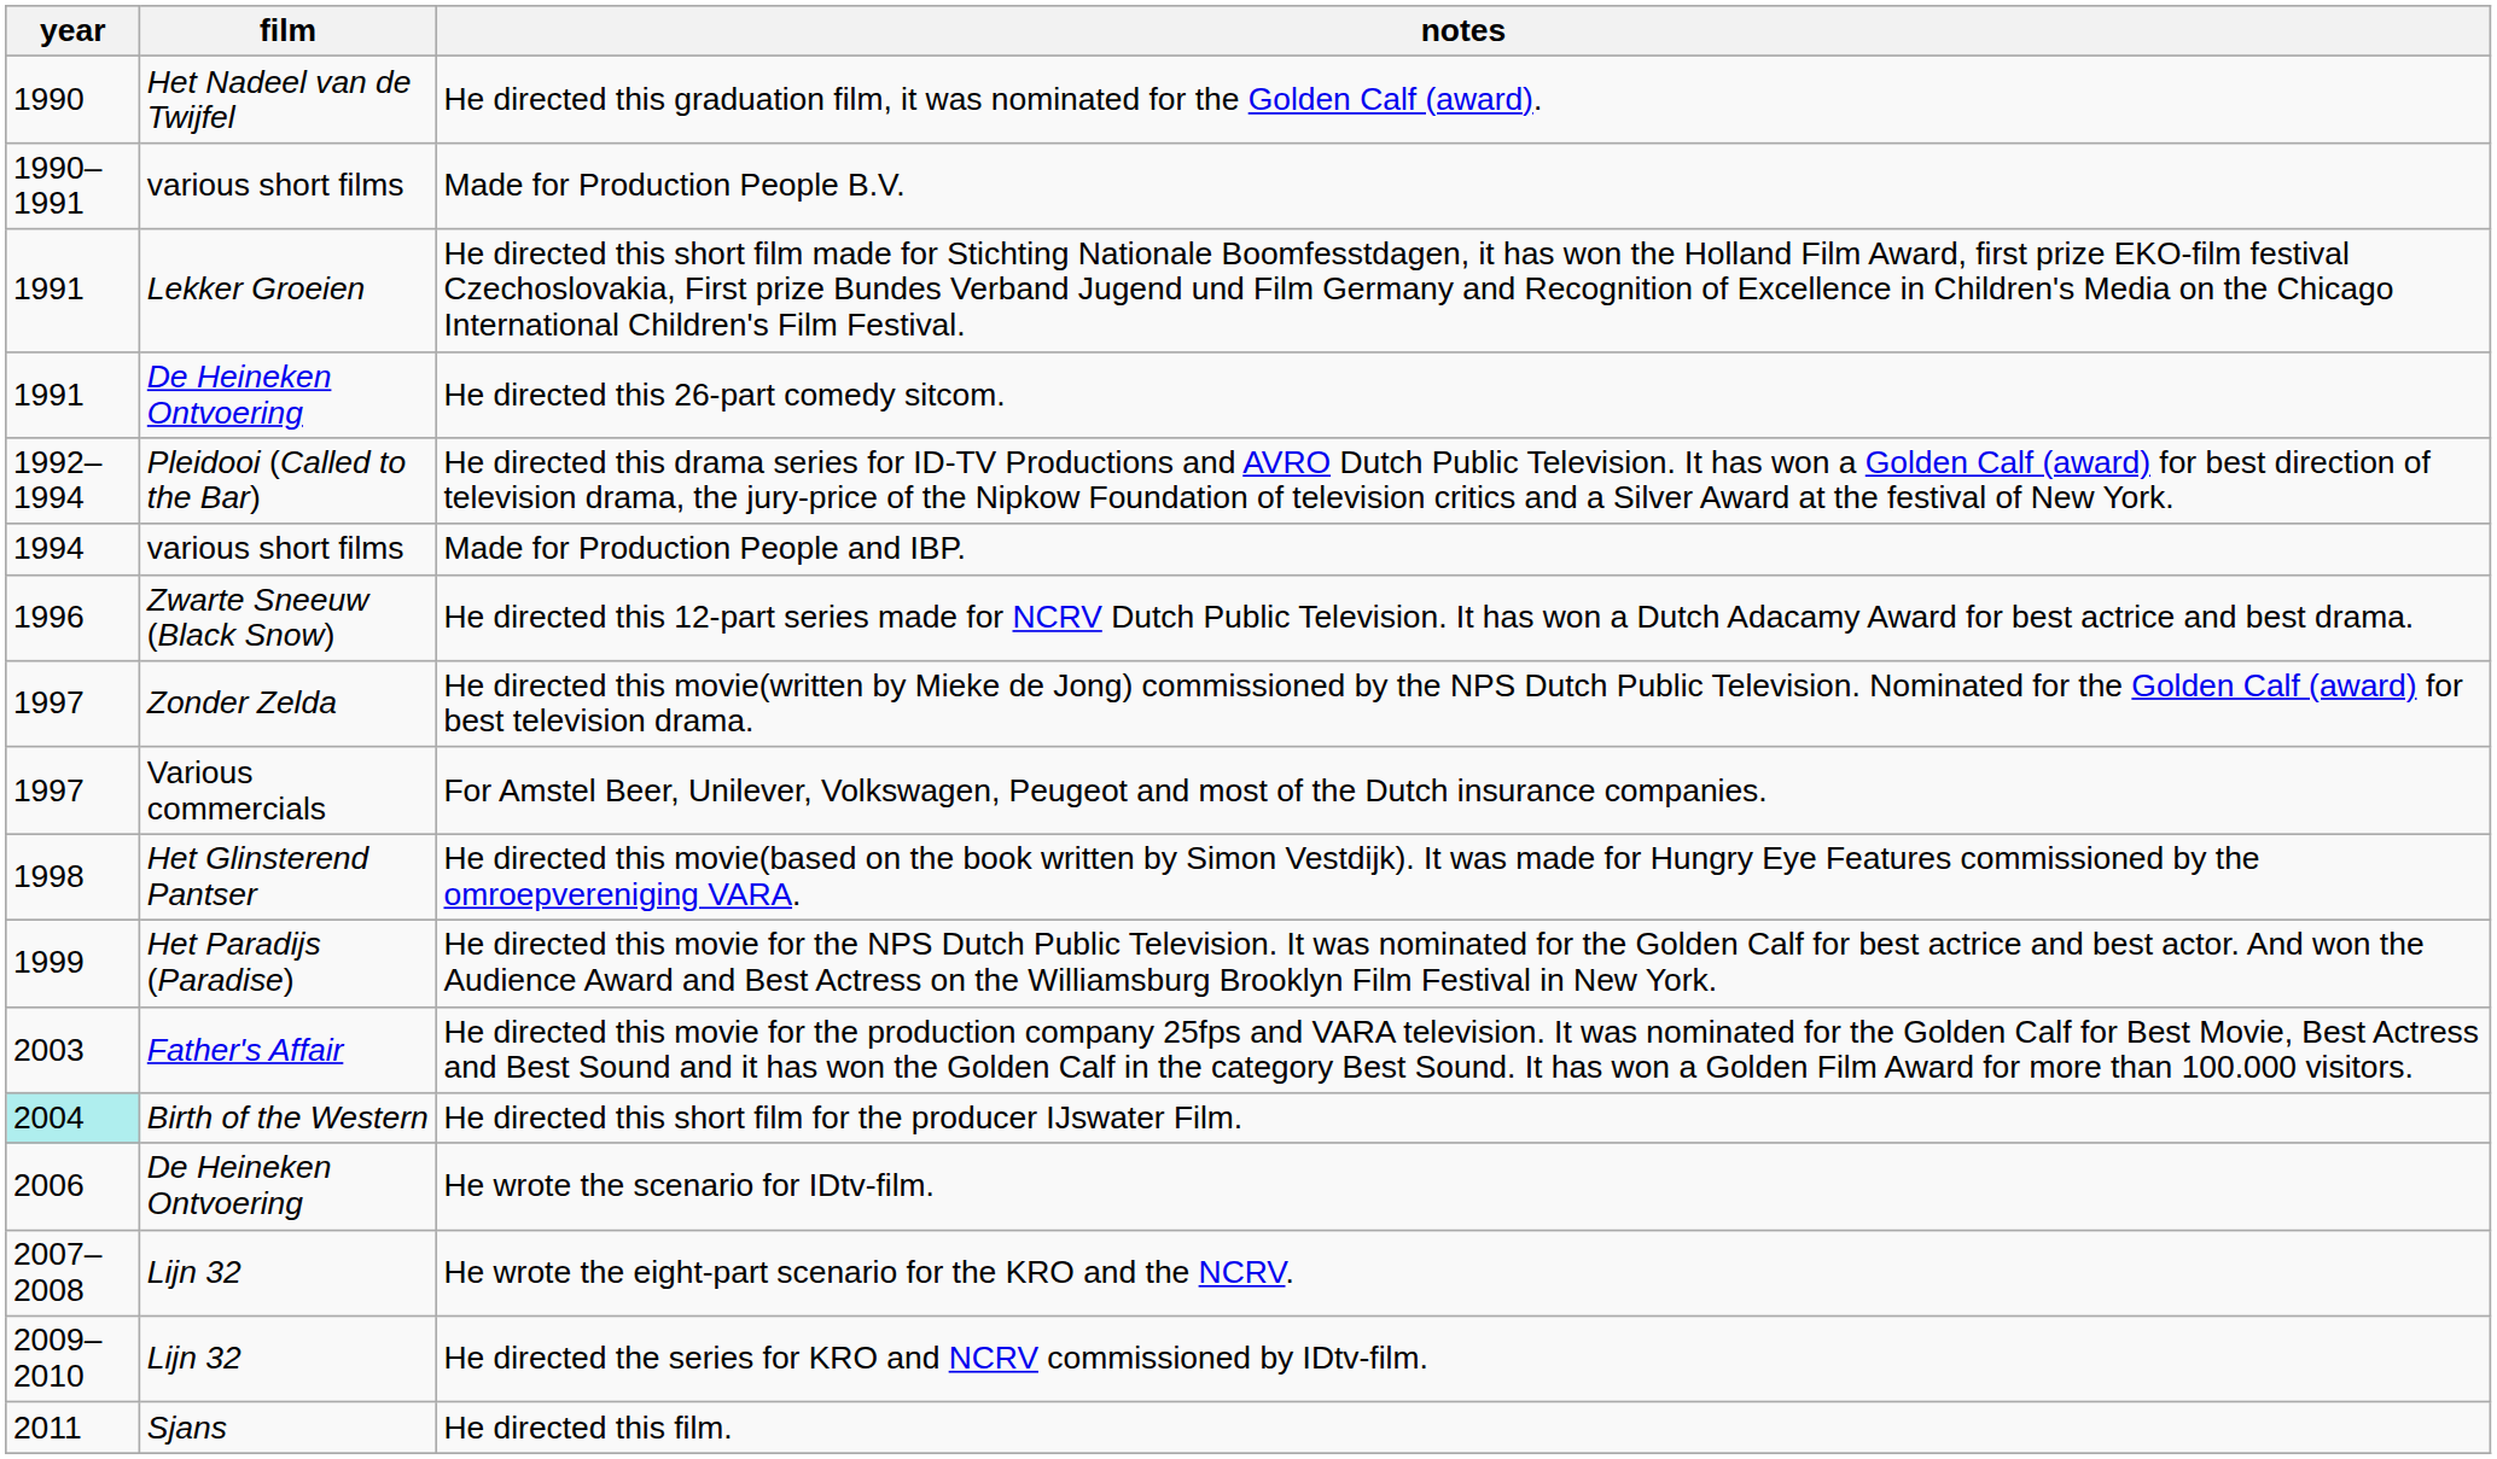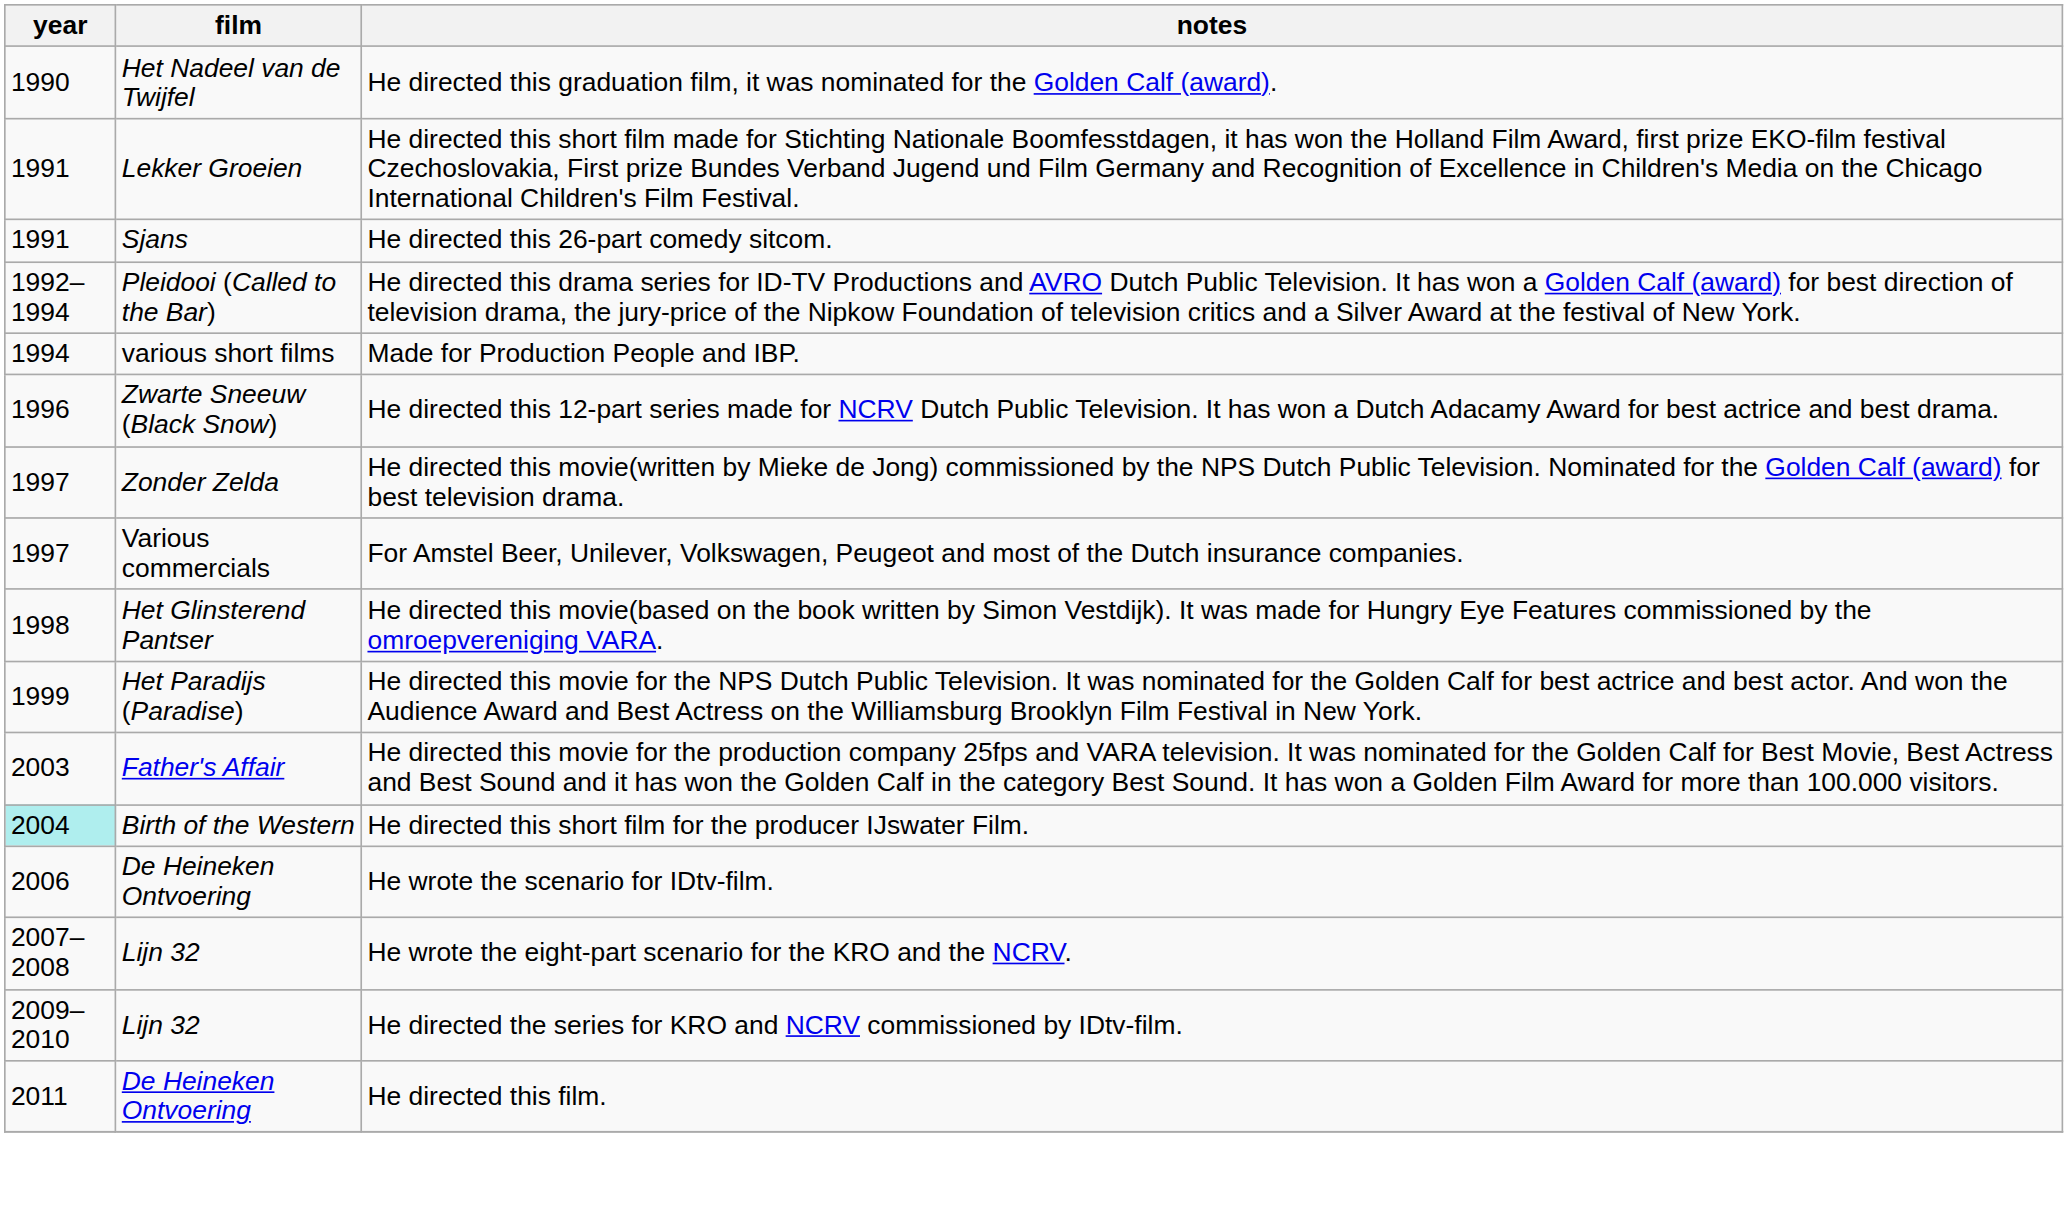- row: 1990–1991 | various short films | Made for Production People B.V.
He directed this 26-part comedy sitcom. | film: De Heineken Ontvoering -> Sjans
He directed this film. | film: Sjans -> De Heineken Ontvoering
